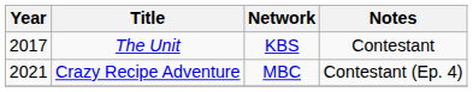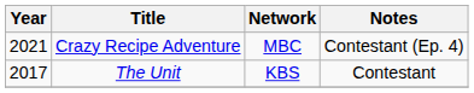rows swapped: The Unit <-> Crazy Recipe Adventure
